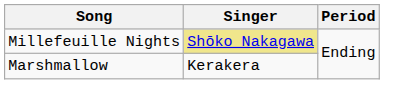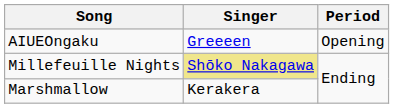+ row: AIUEOngaku | Greeeen | Opening
